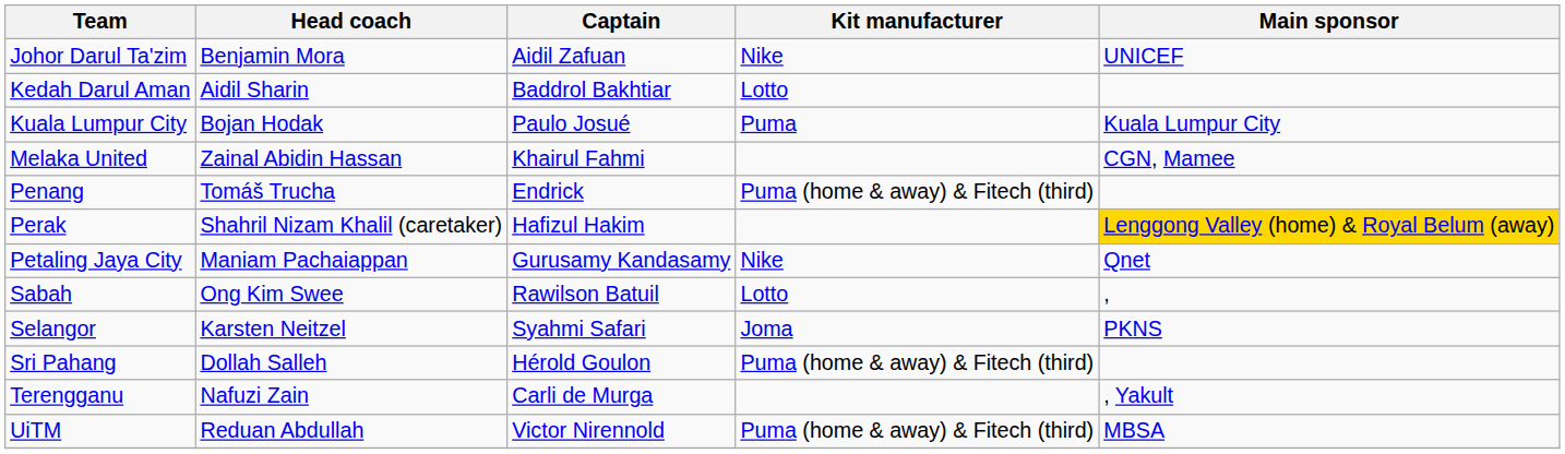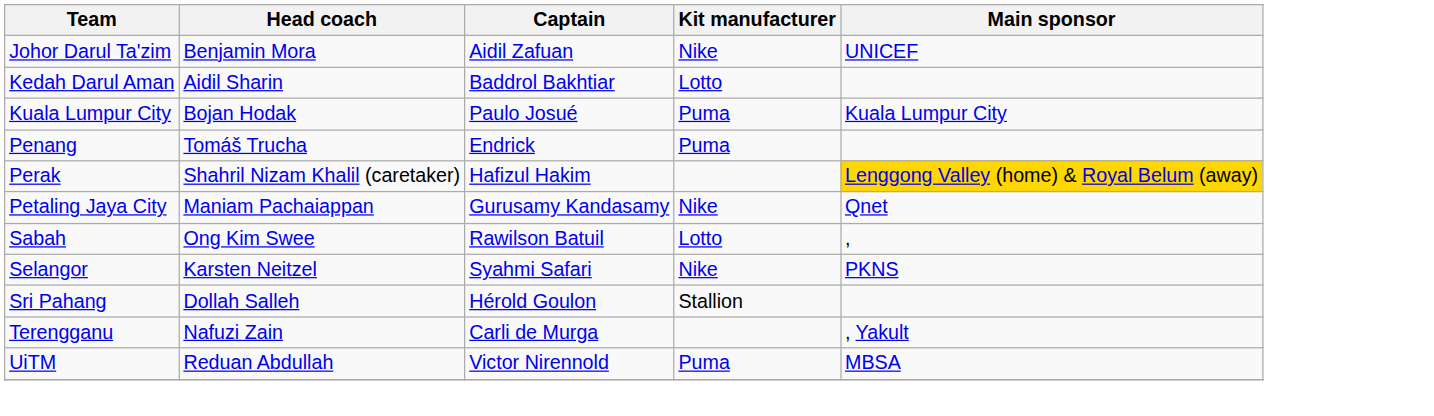- row: Melaka United | Zainal Abidin Hassan | Khairul Fahmi | CGN, Mamee
Penang | Kit manufacturer: Puma (home & away) & Fitech (third) -> Puma
Selangor | Kit manufacturer: Joma -> Nike
Sri Pahang | Kit manufacturer: Puma (home & away) & Fitech (third) -> Stallion
UiTM | Kit manufacturer: Puma (home & away) & Fitech (third) -> Puma
